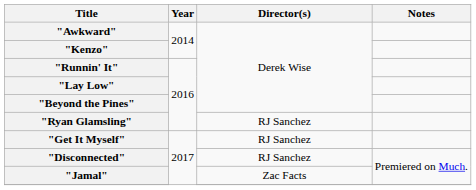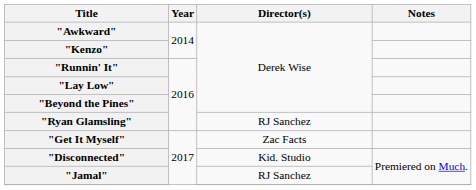"Get It Myself" | Director(s): RJ Sanchez -> Zac Facts
"Disconnected" | Director(s): RJ Sanchez -> Kid. Studio
"Jamal" | Director(s): Zac Facts -> RJ Sanchez
